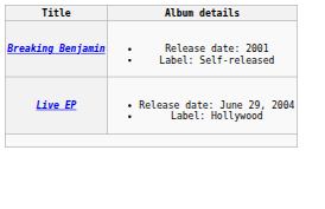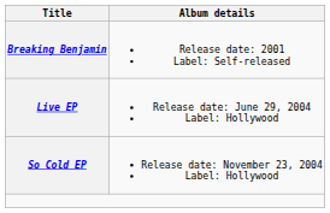+ row: So Cold EP | Release date: November 23, 2004 Label: Hollywood
